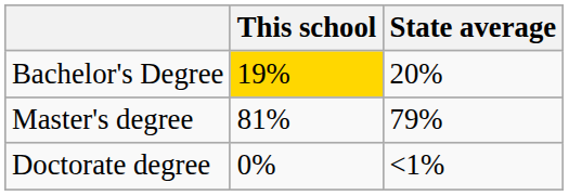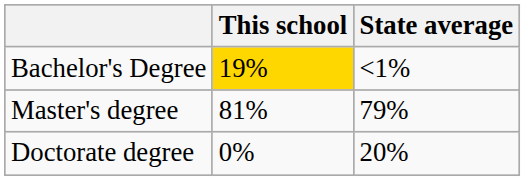Bachelor's Degree | State average: 20% -> <1%
Doctorate degree | State average: <1% -> 20%
